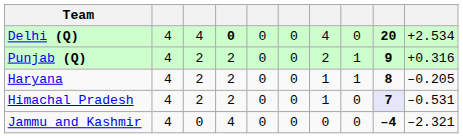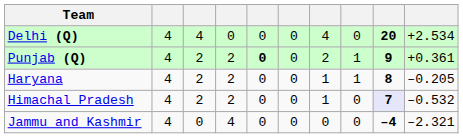Delhi (Q) | column 4: bold -> normal
Punjab (Q) | column 5: normal -> bold
Punjab (Q) | column 10: +0.316 -> +0.361
Himachal Pradesh | column 10: –0.531 -> –0.532
